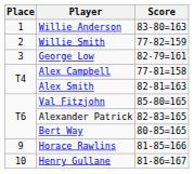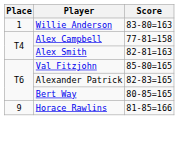- row: 2 | Willie Smith | 77-82=159
- row: 3 | George Low | 82-79=161
- row: 10 | Henry Gullane | 81-86=167
